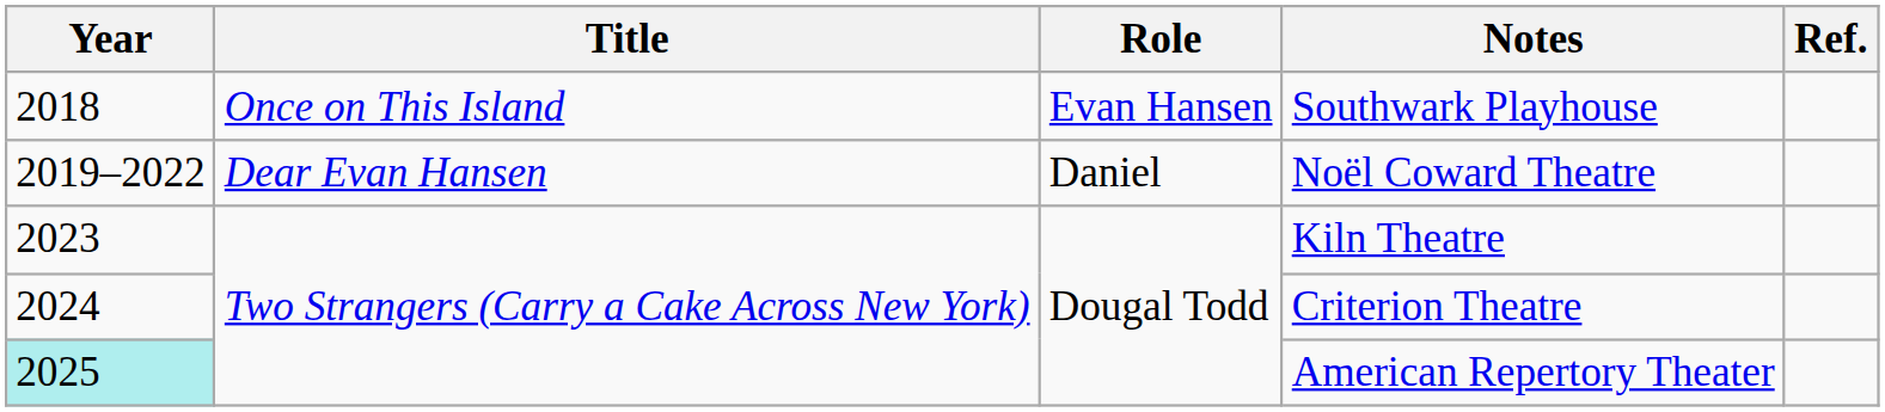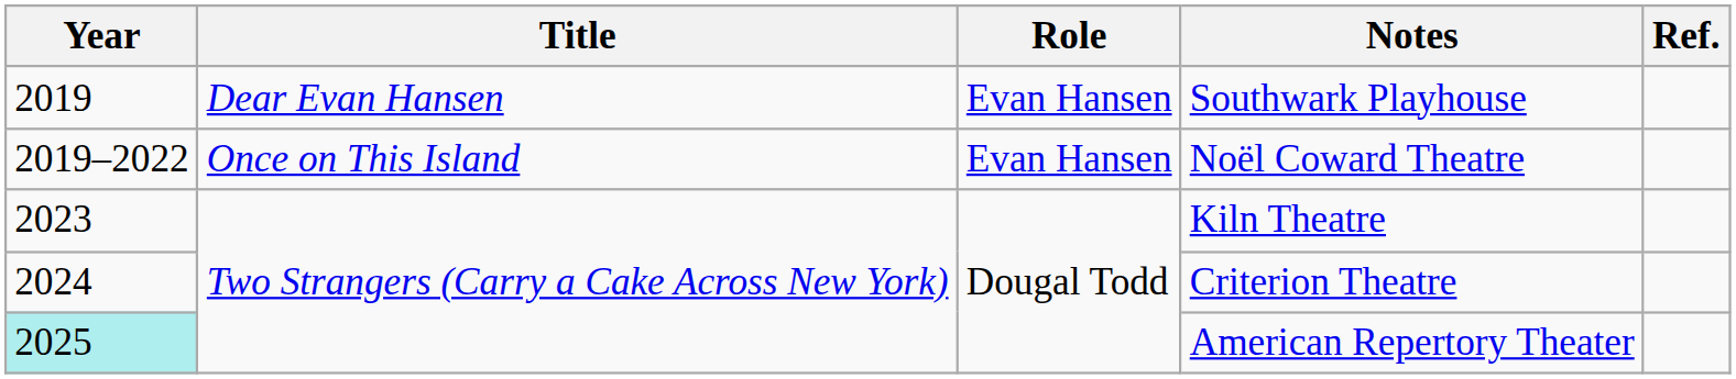Southwark Playhouse | Year: 2018 -> 2019
Southwark Playhouse | Title: Once on This Island -> Dear Evan Hansen
Noël Coward Theatre | Title: Dear Evan Hansen -> Once on This Island
Noël Coward Theatre | Role: Daniel -> Evan Hansen
